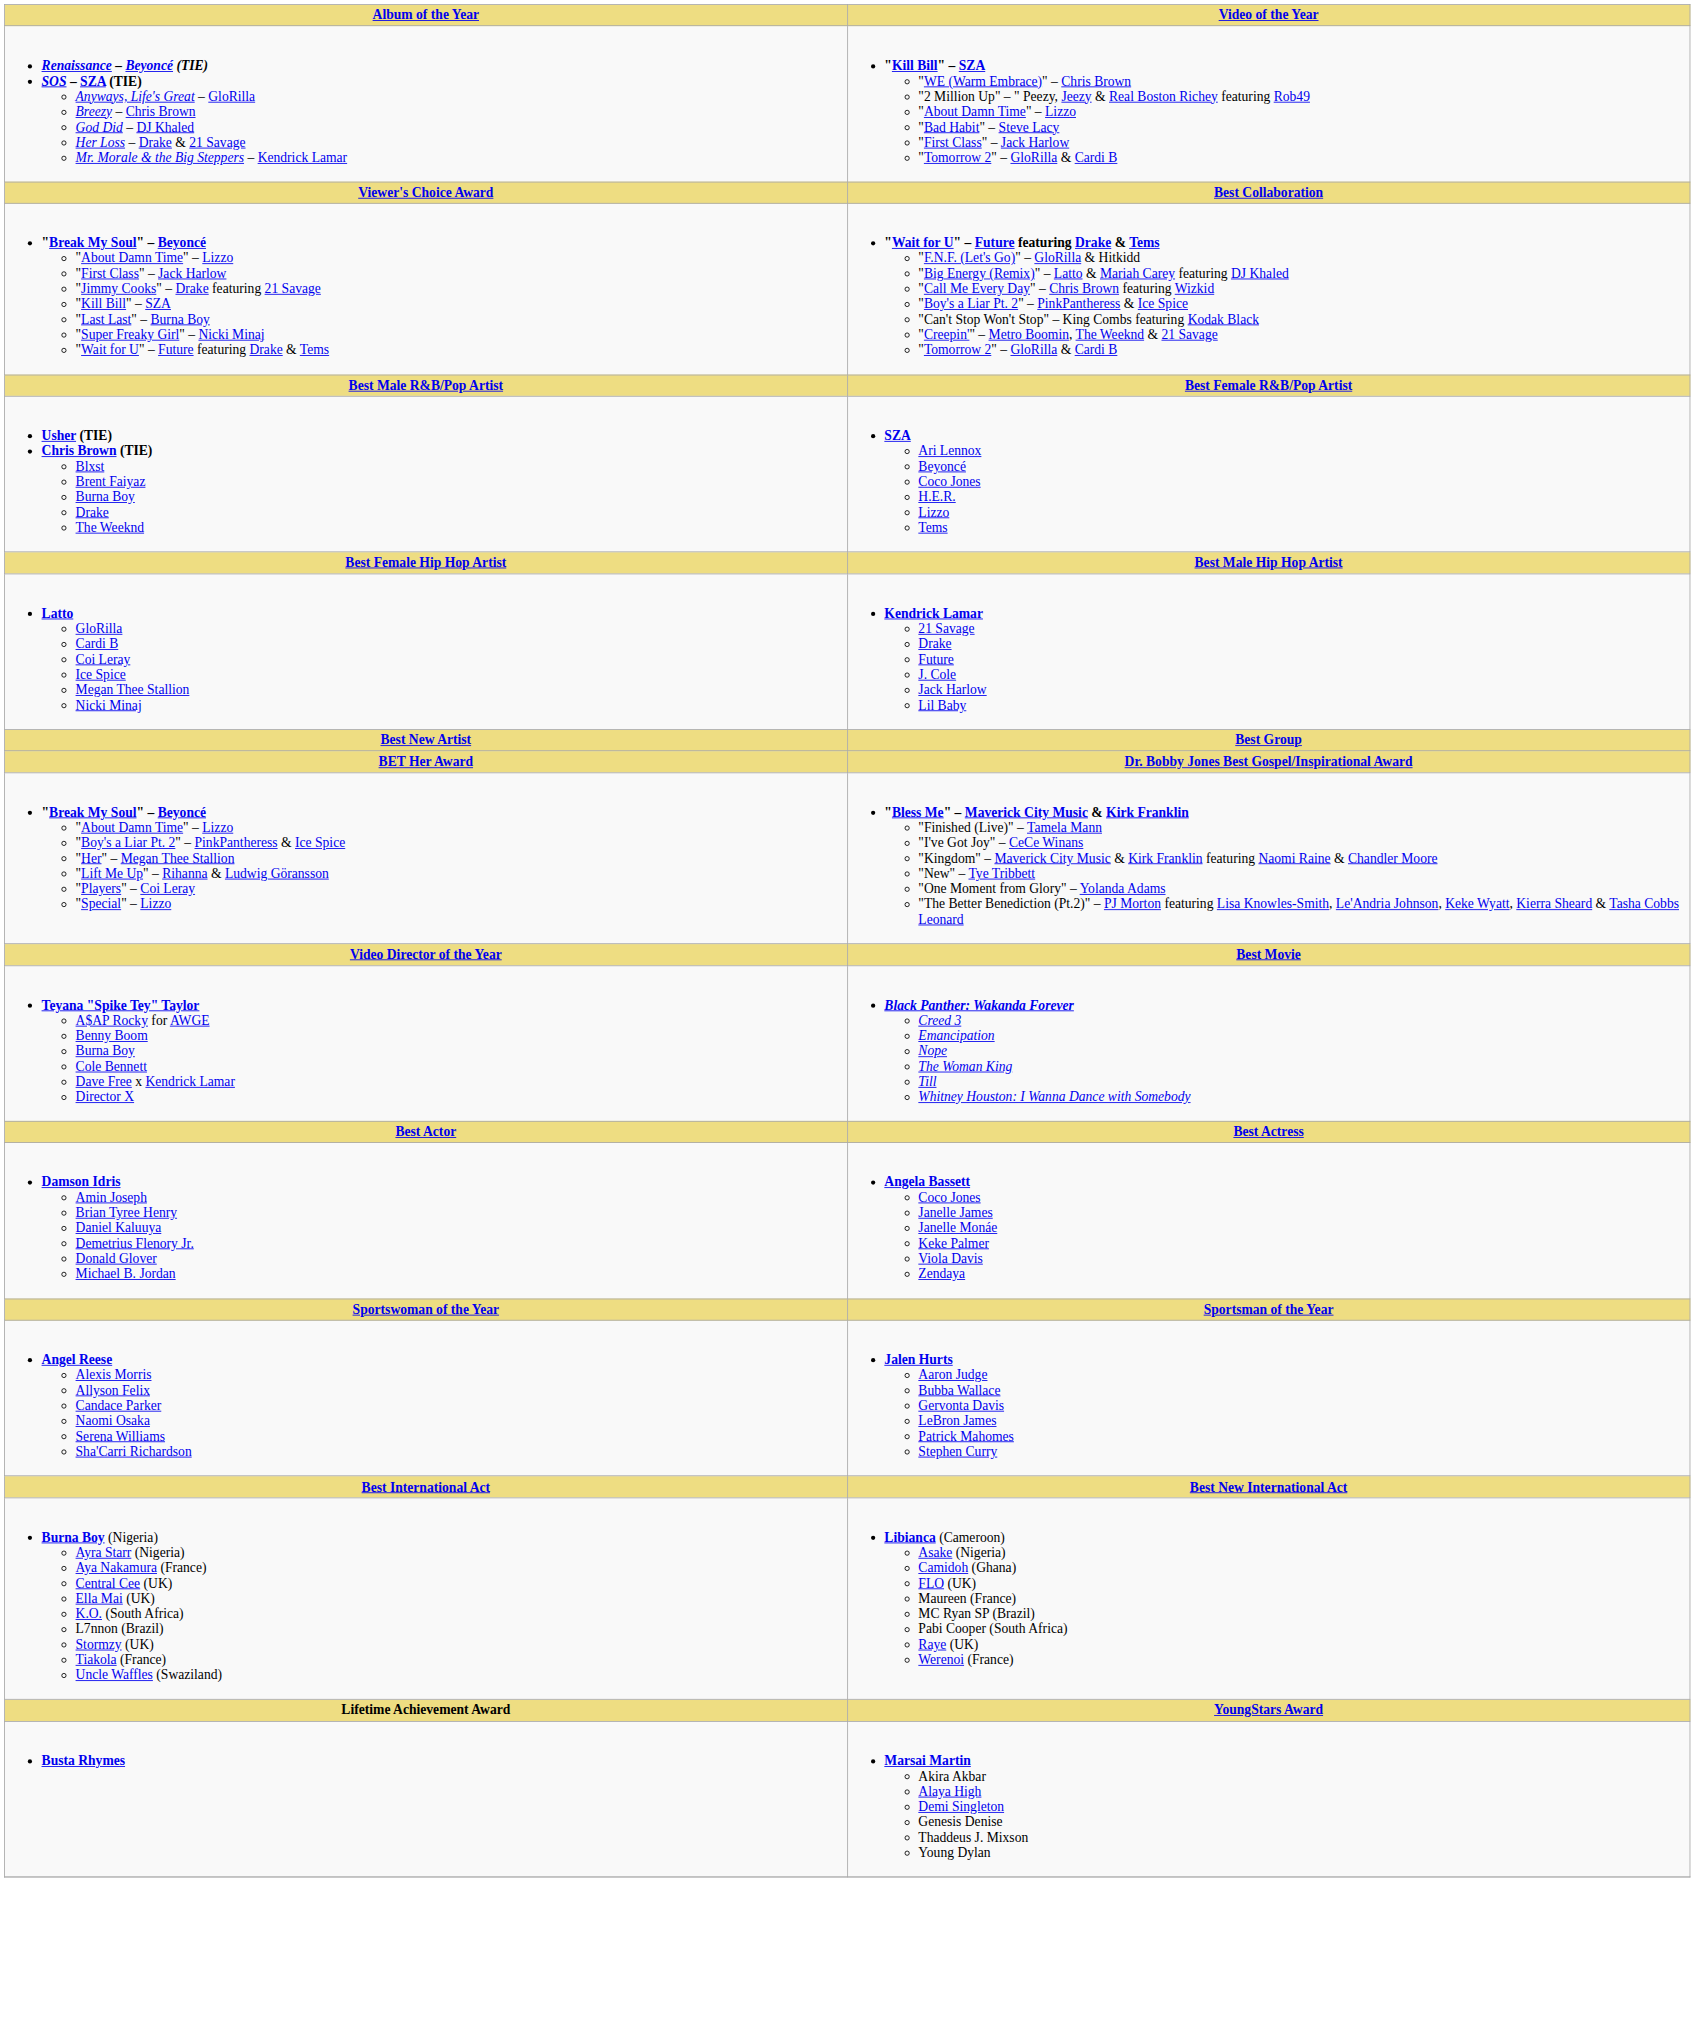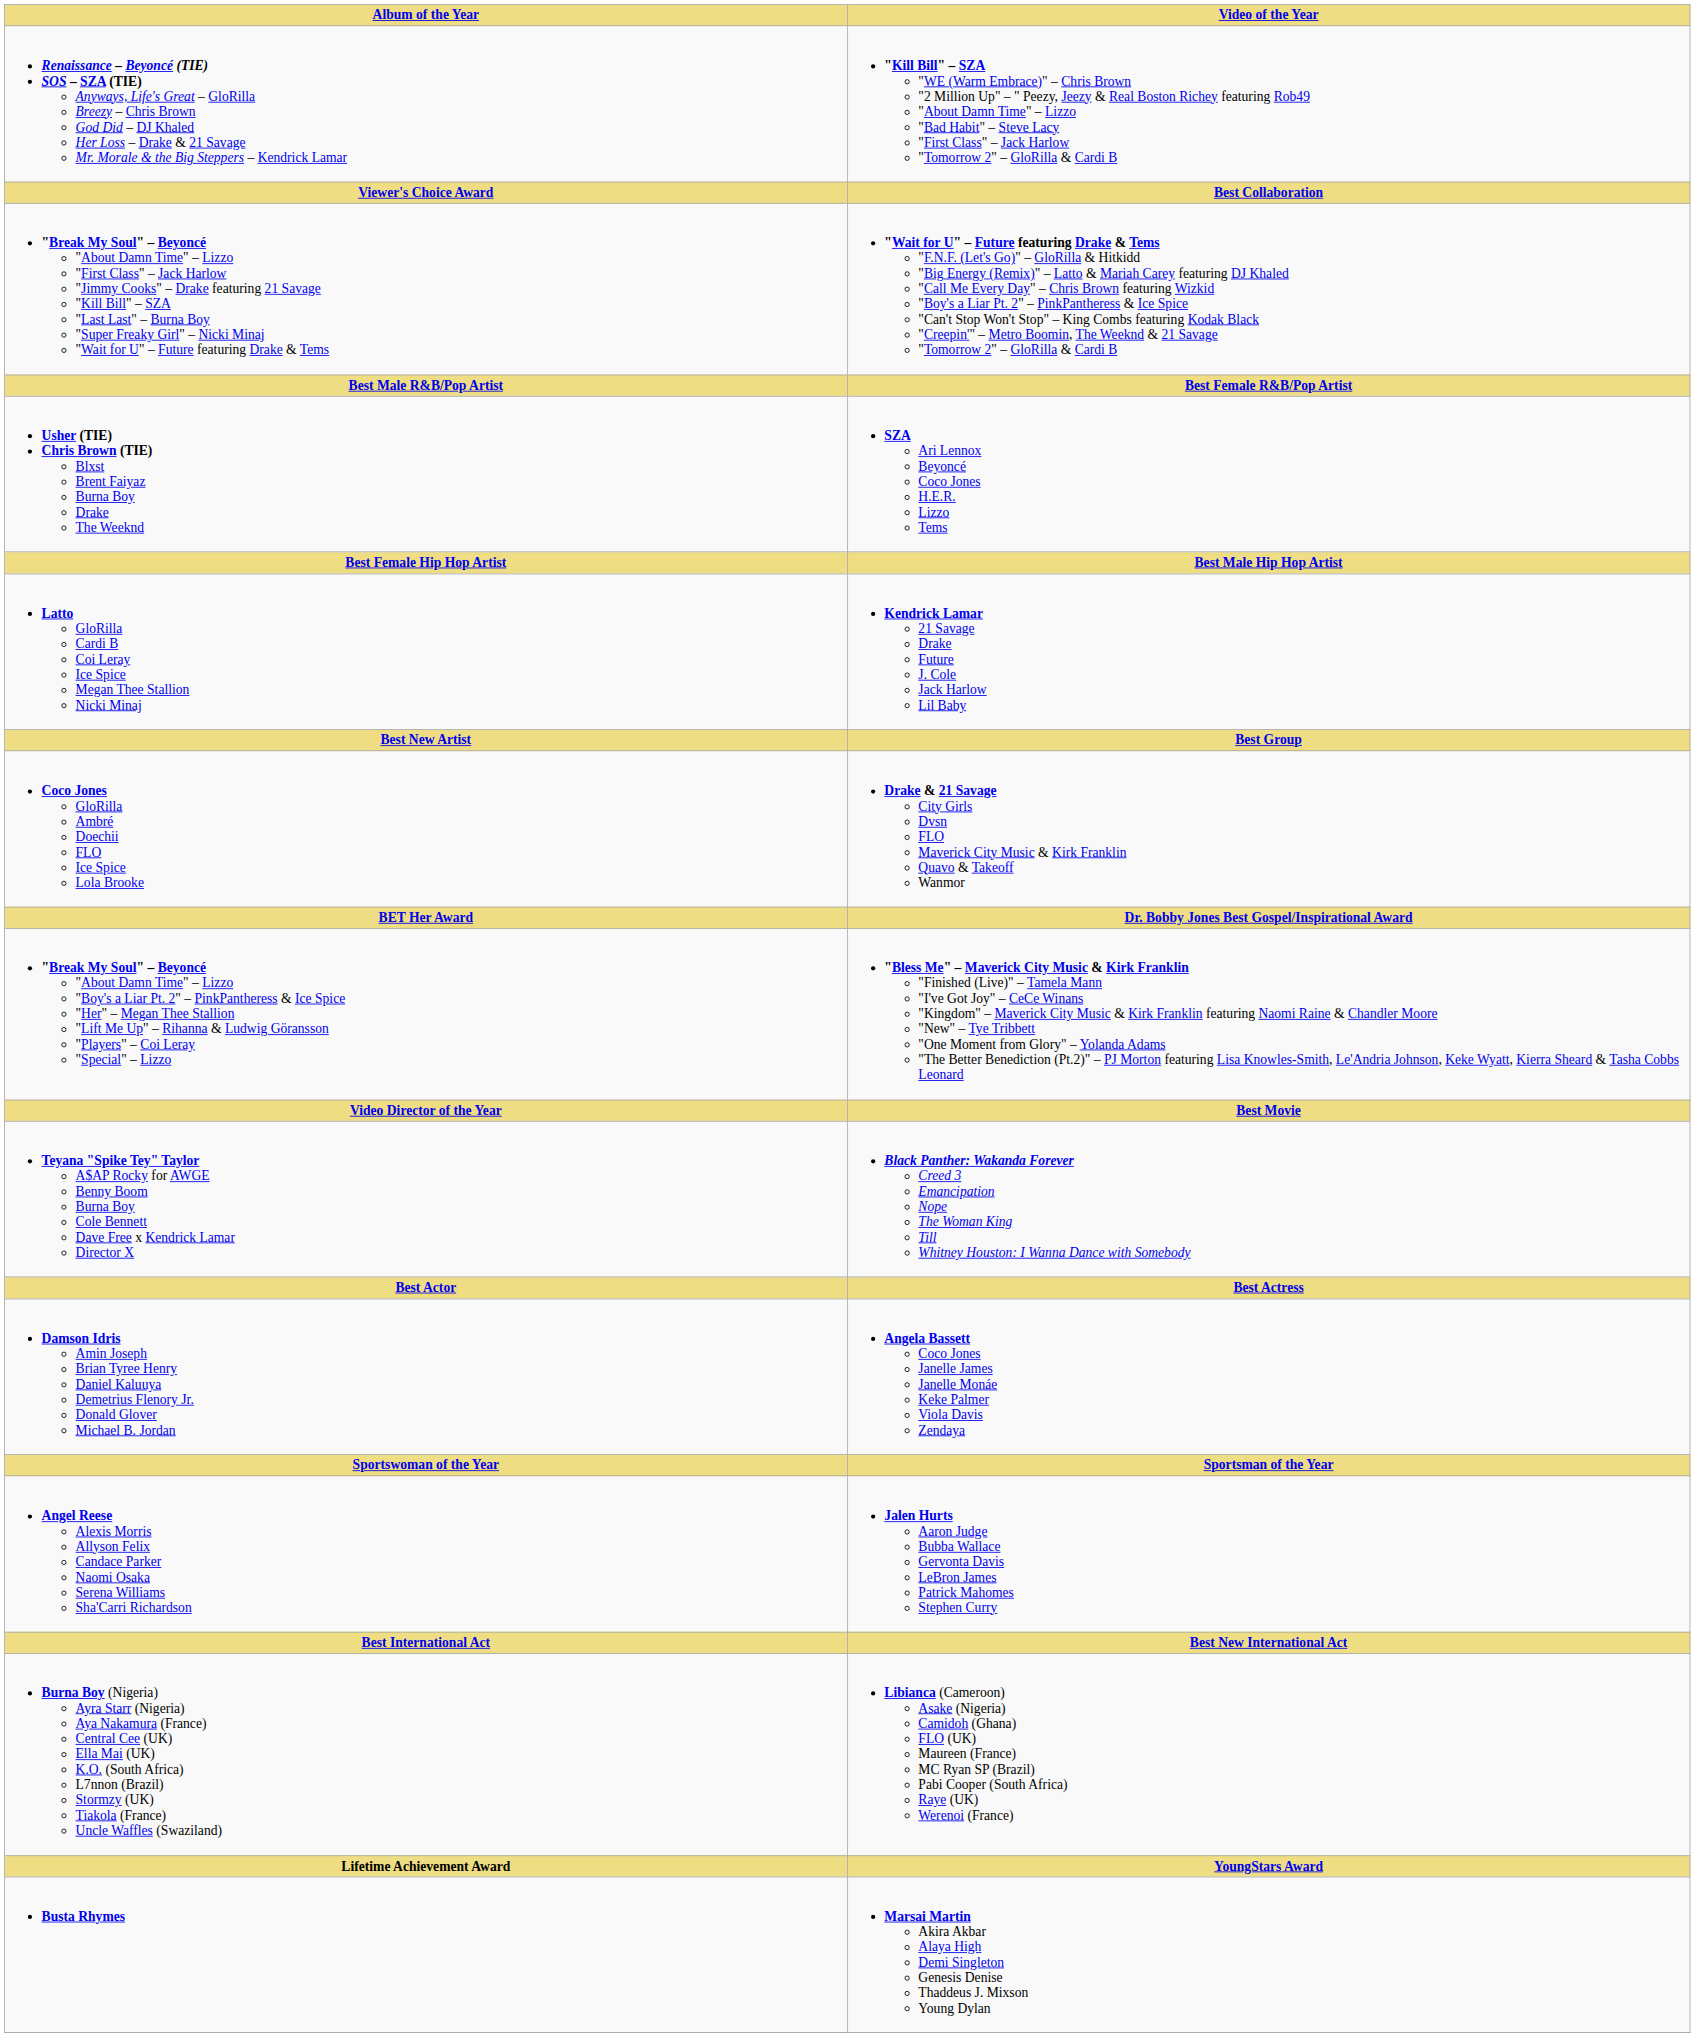+ row: Coco Jones GloRilla Ambré Doechii FLO Ice Spice Lola Brooke | Drake & 21 Savage City Girls Dvsn FLO Maverick City Music & Kirk Franklin Quavo & Takeoff Wanmor
